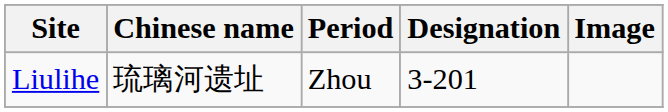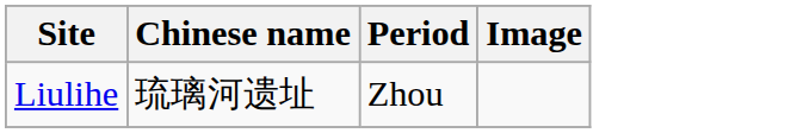- column: Designation | 3-201
